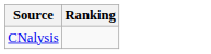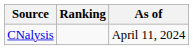+ column: As of | April 11, 2024
